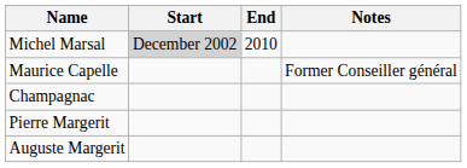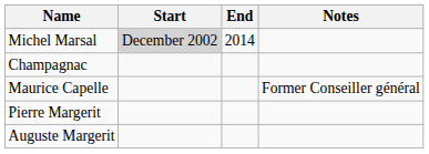Michel Marsal | End: 2010 -> 2014
rows swapped: Champagnac <-> Maurice Capelle
